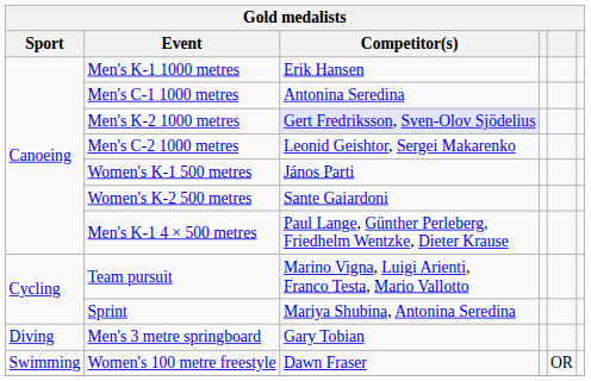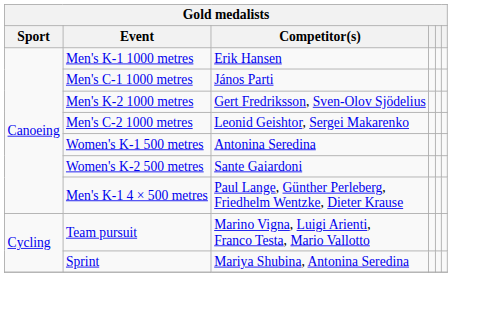Men's C-1 1000 metres | Competitor(s): Antonina Seredina -> János Parti
Men's K-2 1000 metres | Competitor(s): lavender background -> no background
Women's K-1 500 metres | Competitor(s): János Parti -> Antonina Seredina
- row: Diving | Men's 3 metre springboard | Gary Tobian
- row: Swimming | Women's 100 metre freestyle | Dawn Fraser | OR
